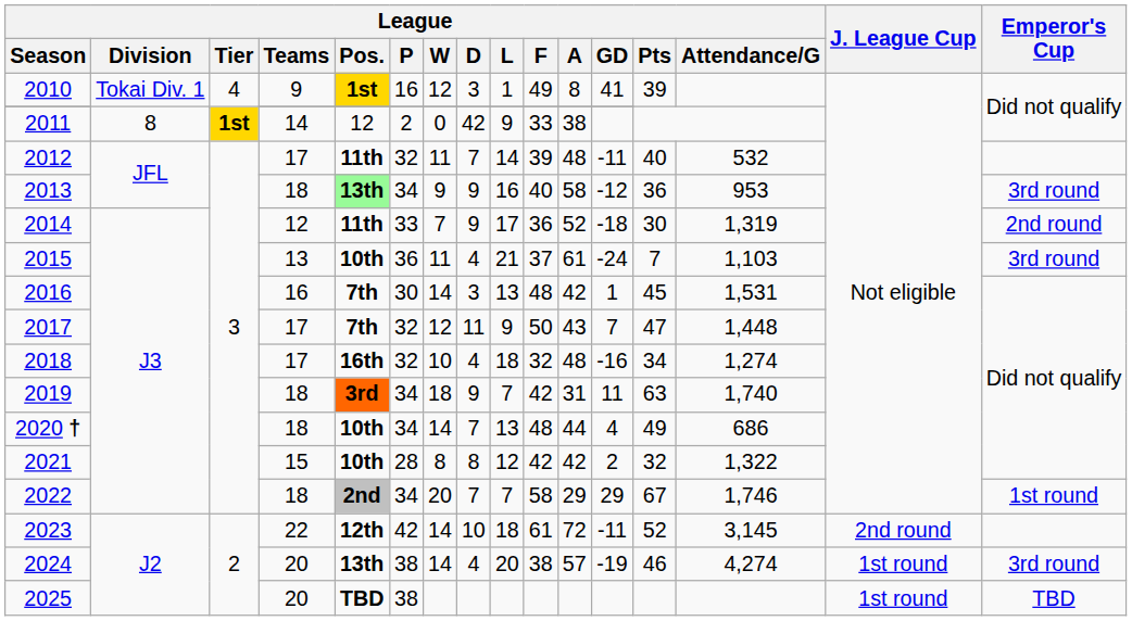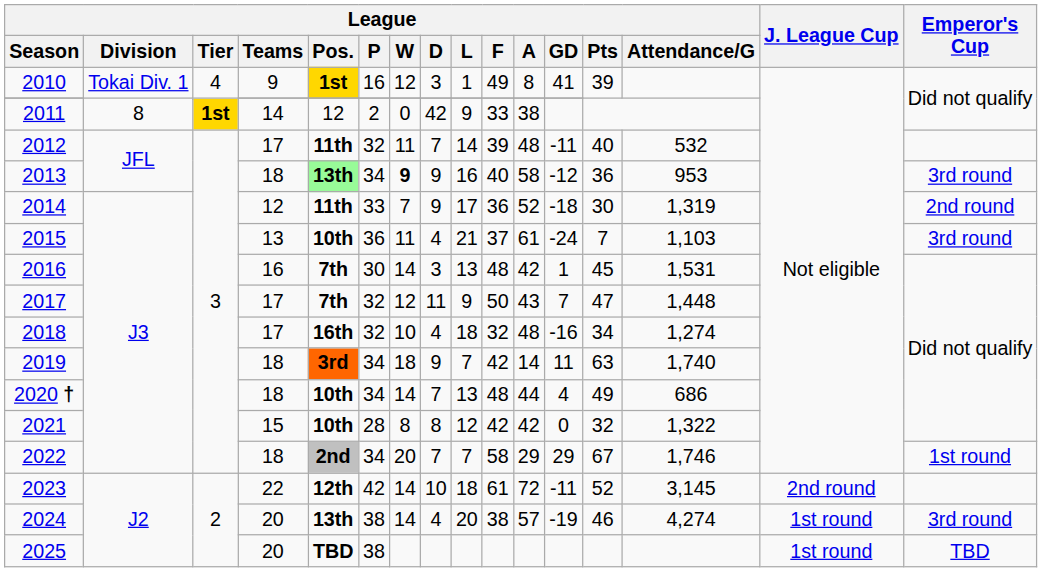2013 | League / W: normal -> bold
2019 | League / A: 31 -> 14
2021 | League / GD: 2 -> 0
